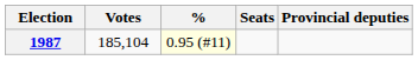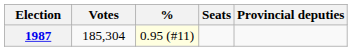1987 | Votes: 185,104 -> 185,304
